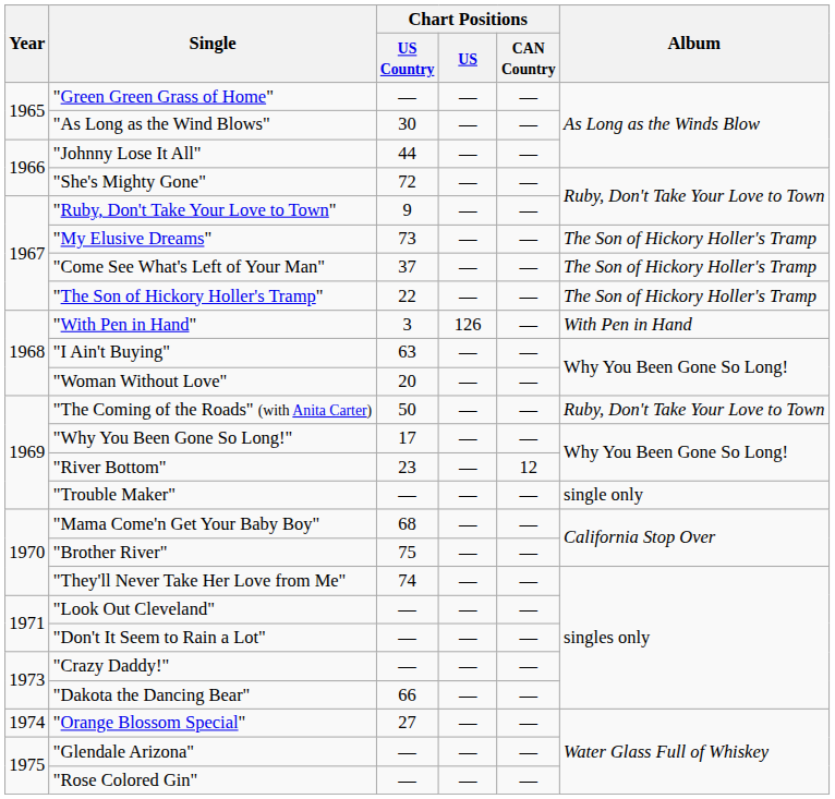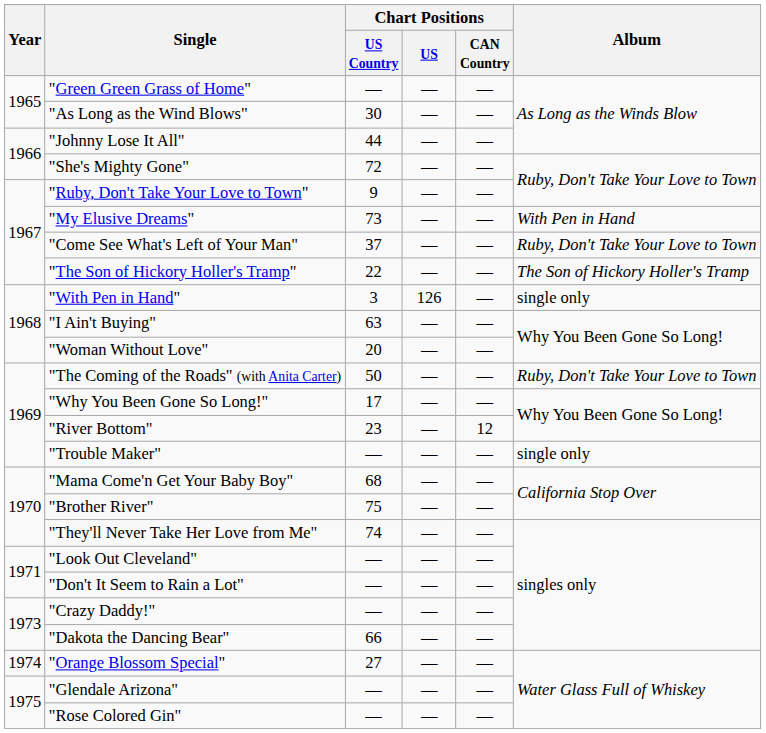"My Elusive Dreams" | Album: The Son of Hickory Holler's Tramp -> With Pen in Hand
"Come See What's Left of Your Man" | Album: The Son of Hickory Holler's Tramp -> Ruby, Don't Take Your Love to Town
"With Pen in Hand" | Album: With Pen in Hand -> single only
